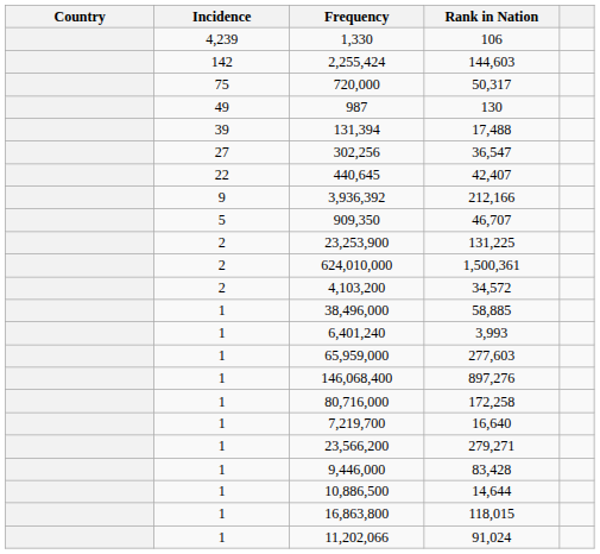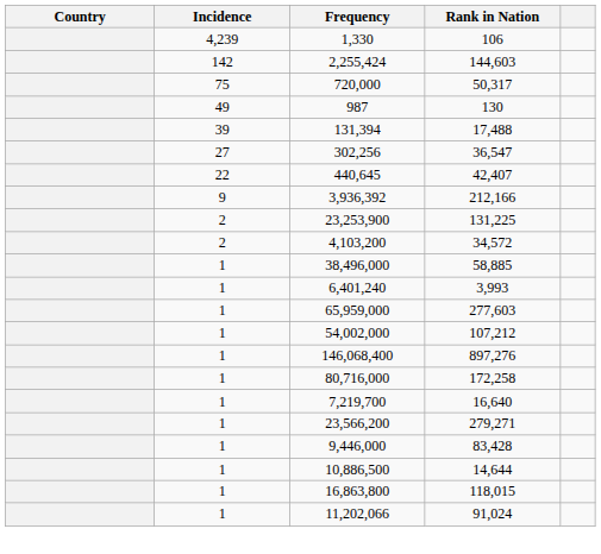- row: 5 | 909,350 | 46,707
- row: 2 | 624,010,000 | 1,500,361
+ row: 1 | 54,002,000 | 107,212
